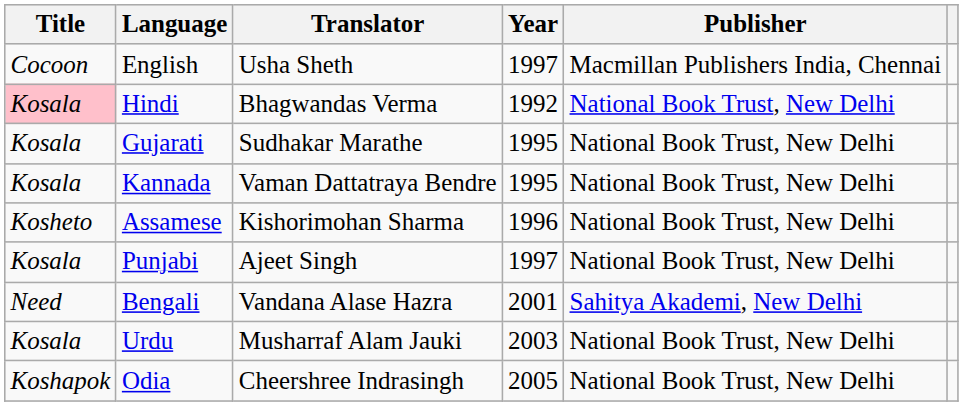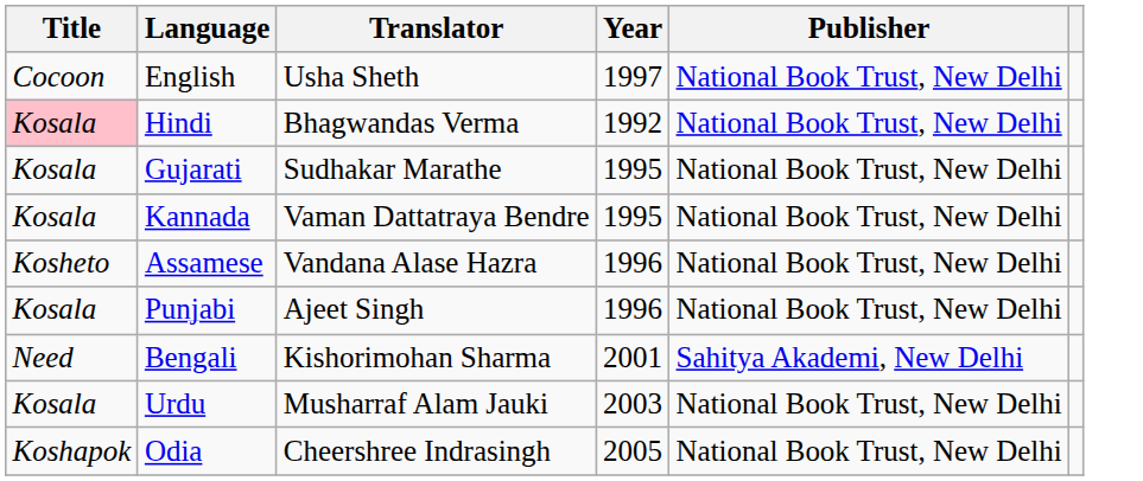English | Publisher: Macmillan Publishers India, Chennai -> National Book Trust, New Delhi
Assamese | Translator: Kishorimohan Sharma -> Vandana Alase Hazra
Punjabi | Year: 1997 -> 1996
Bengali | Translator: Vandana Alase Hazra -> Kishorimohan Sharma
